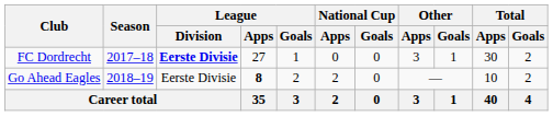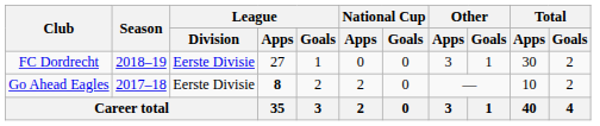FC Dordrecht | Season: 2017–18 -> 2018–19
FC Dordrecht | League / Division: bold -> normal
Go Ahead Eagles | Season: 2018–19 -> 2017–18
